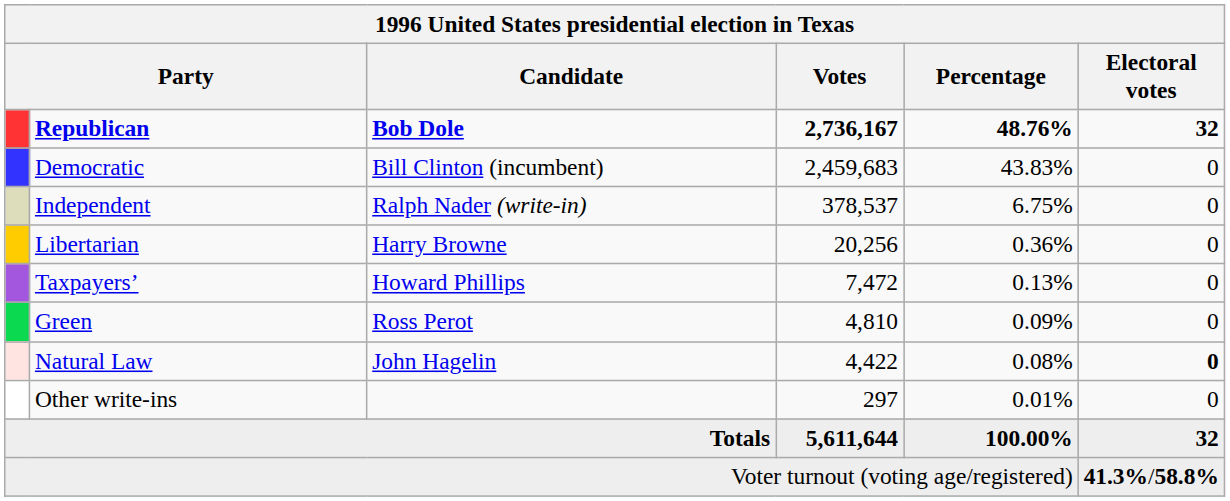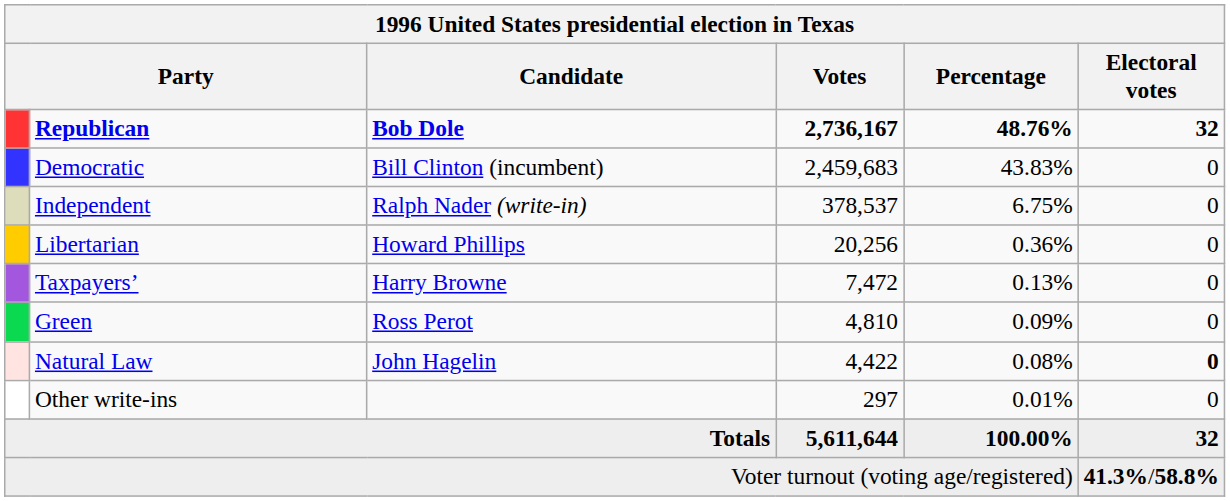Libertarian | Candidate: Harry Browne -> Howard Phillips
Taxpayers’ | Candidate: Howard Phillips -> Harry Browne
